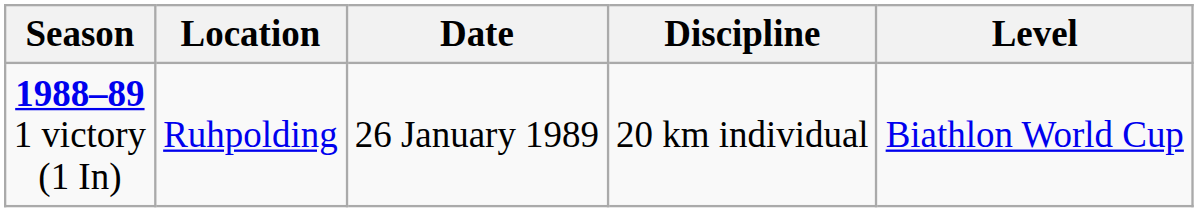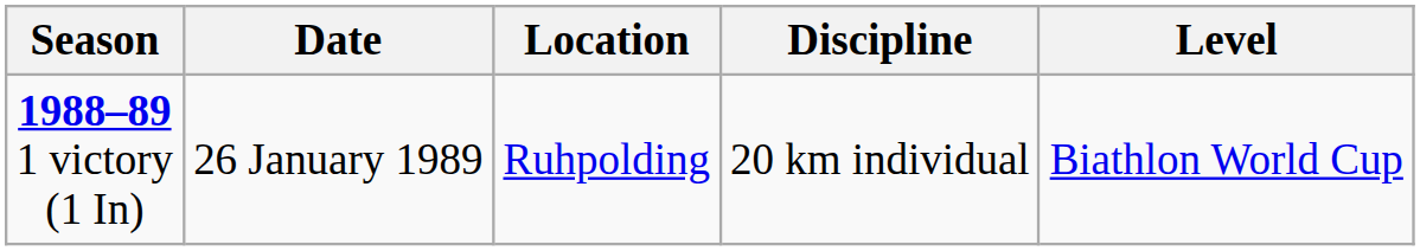columns swapped: Date <-> Location
